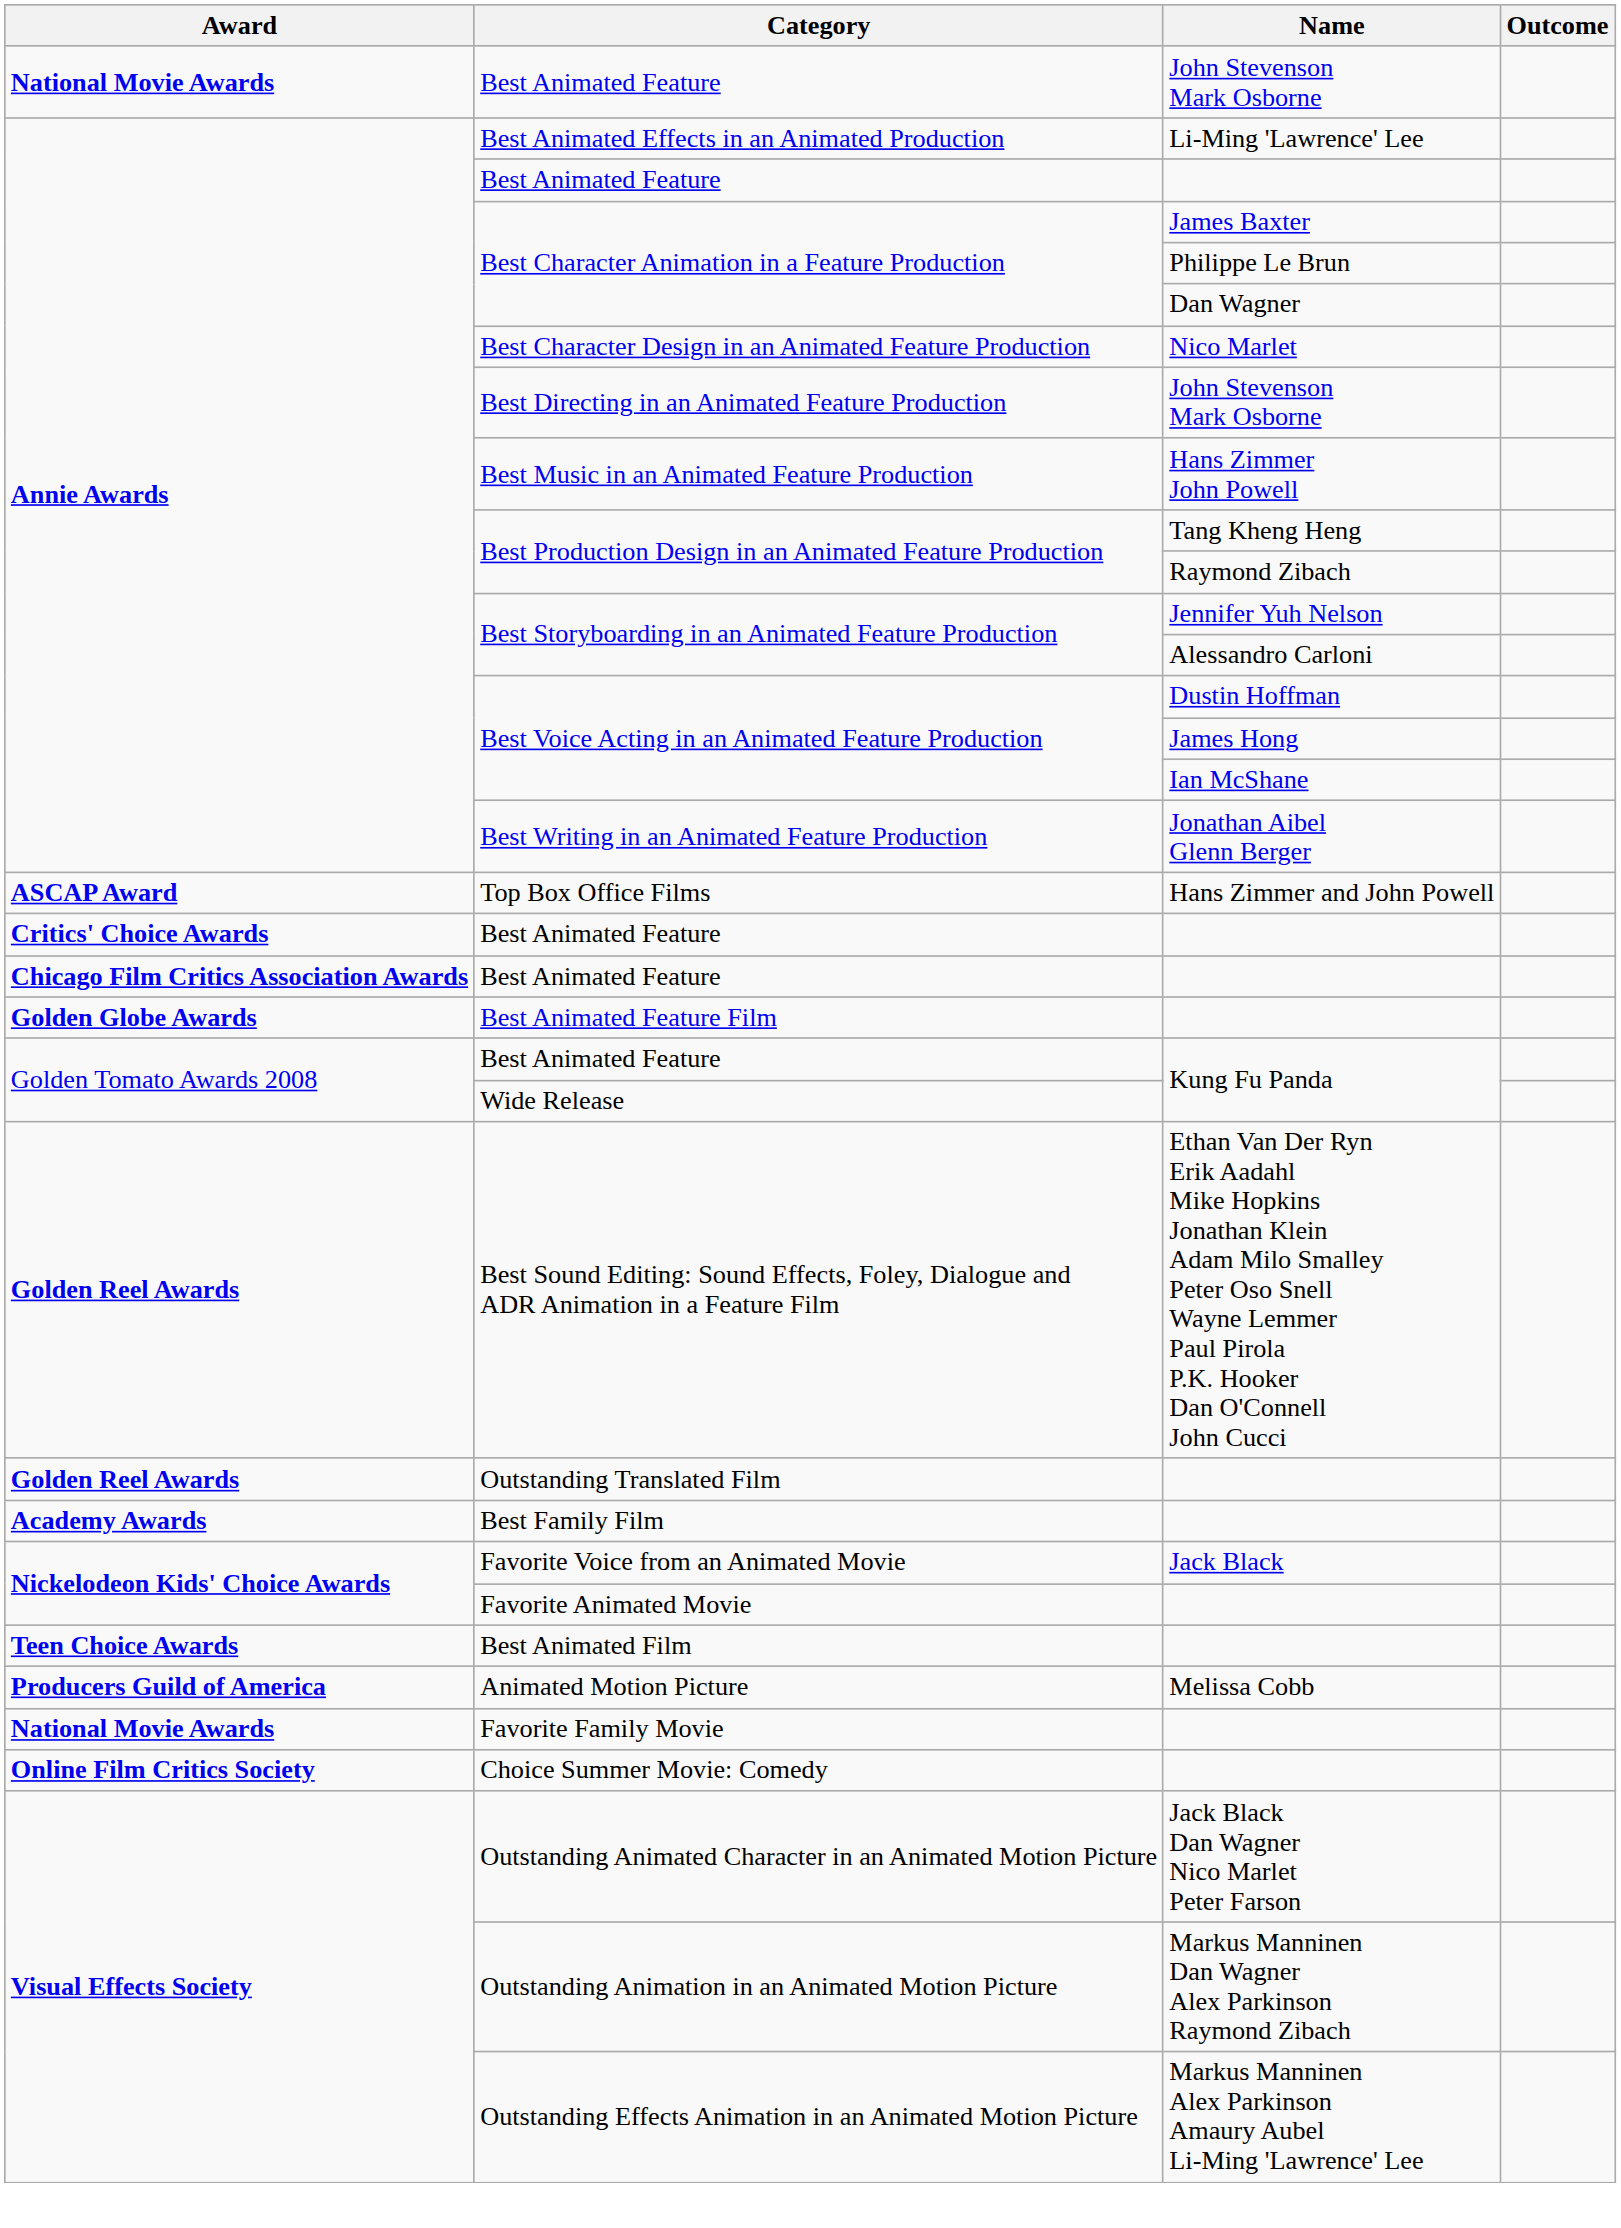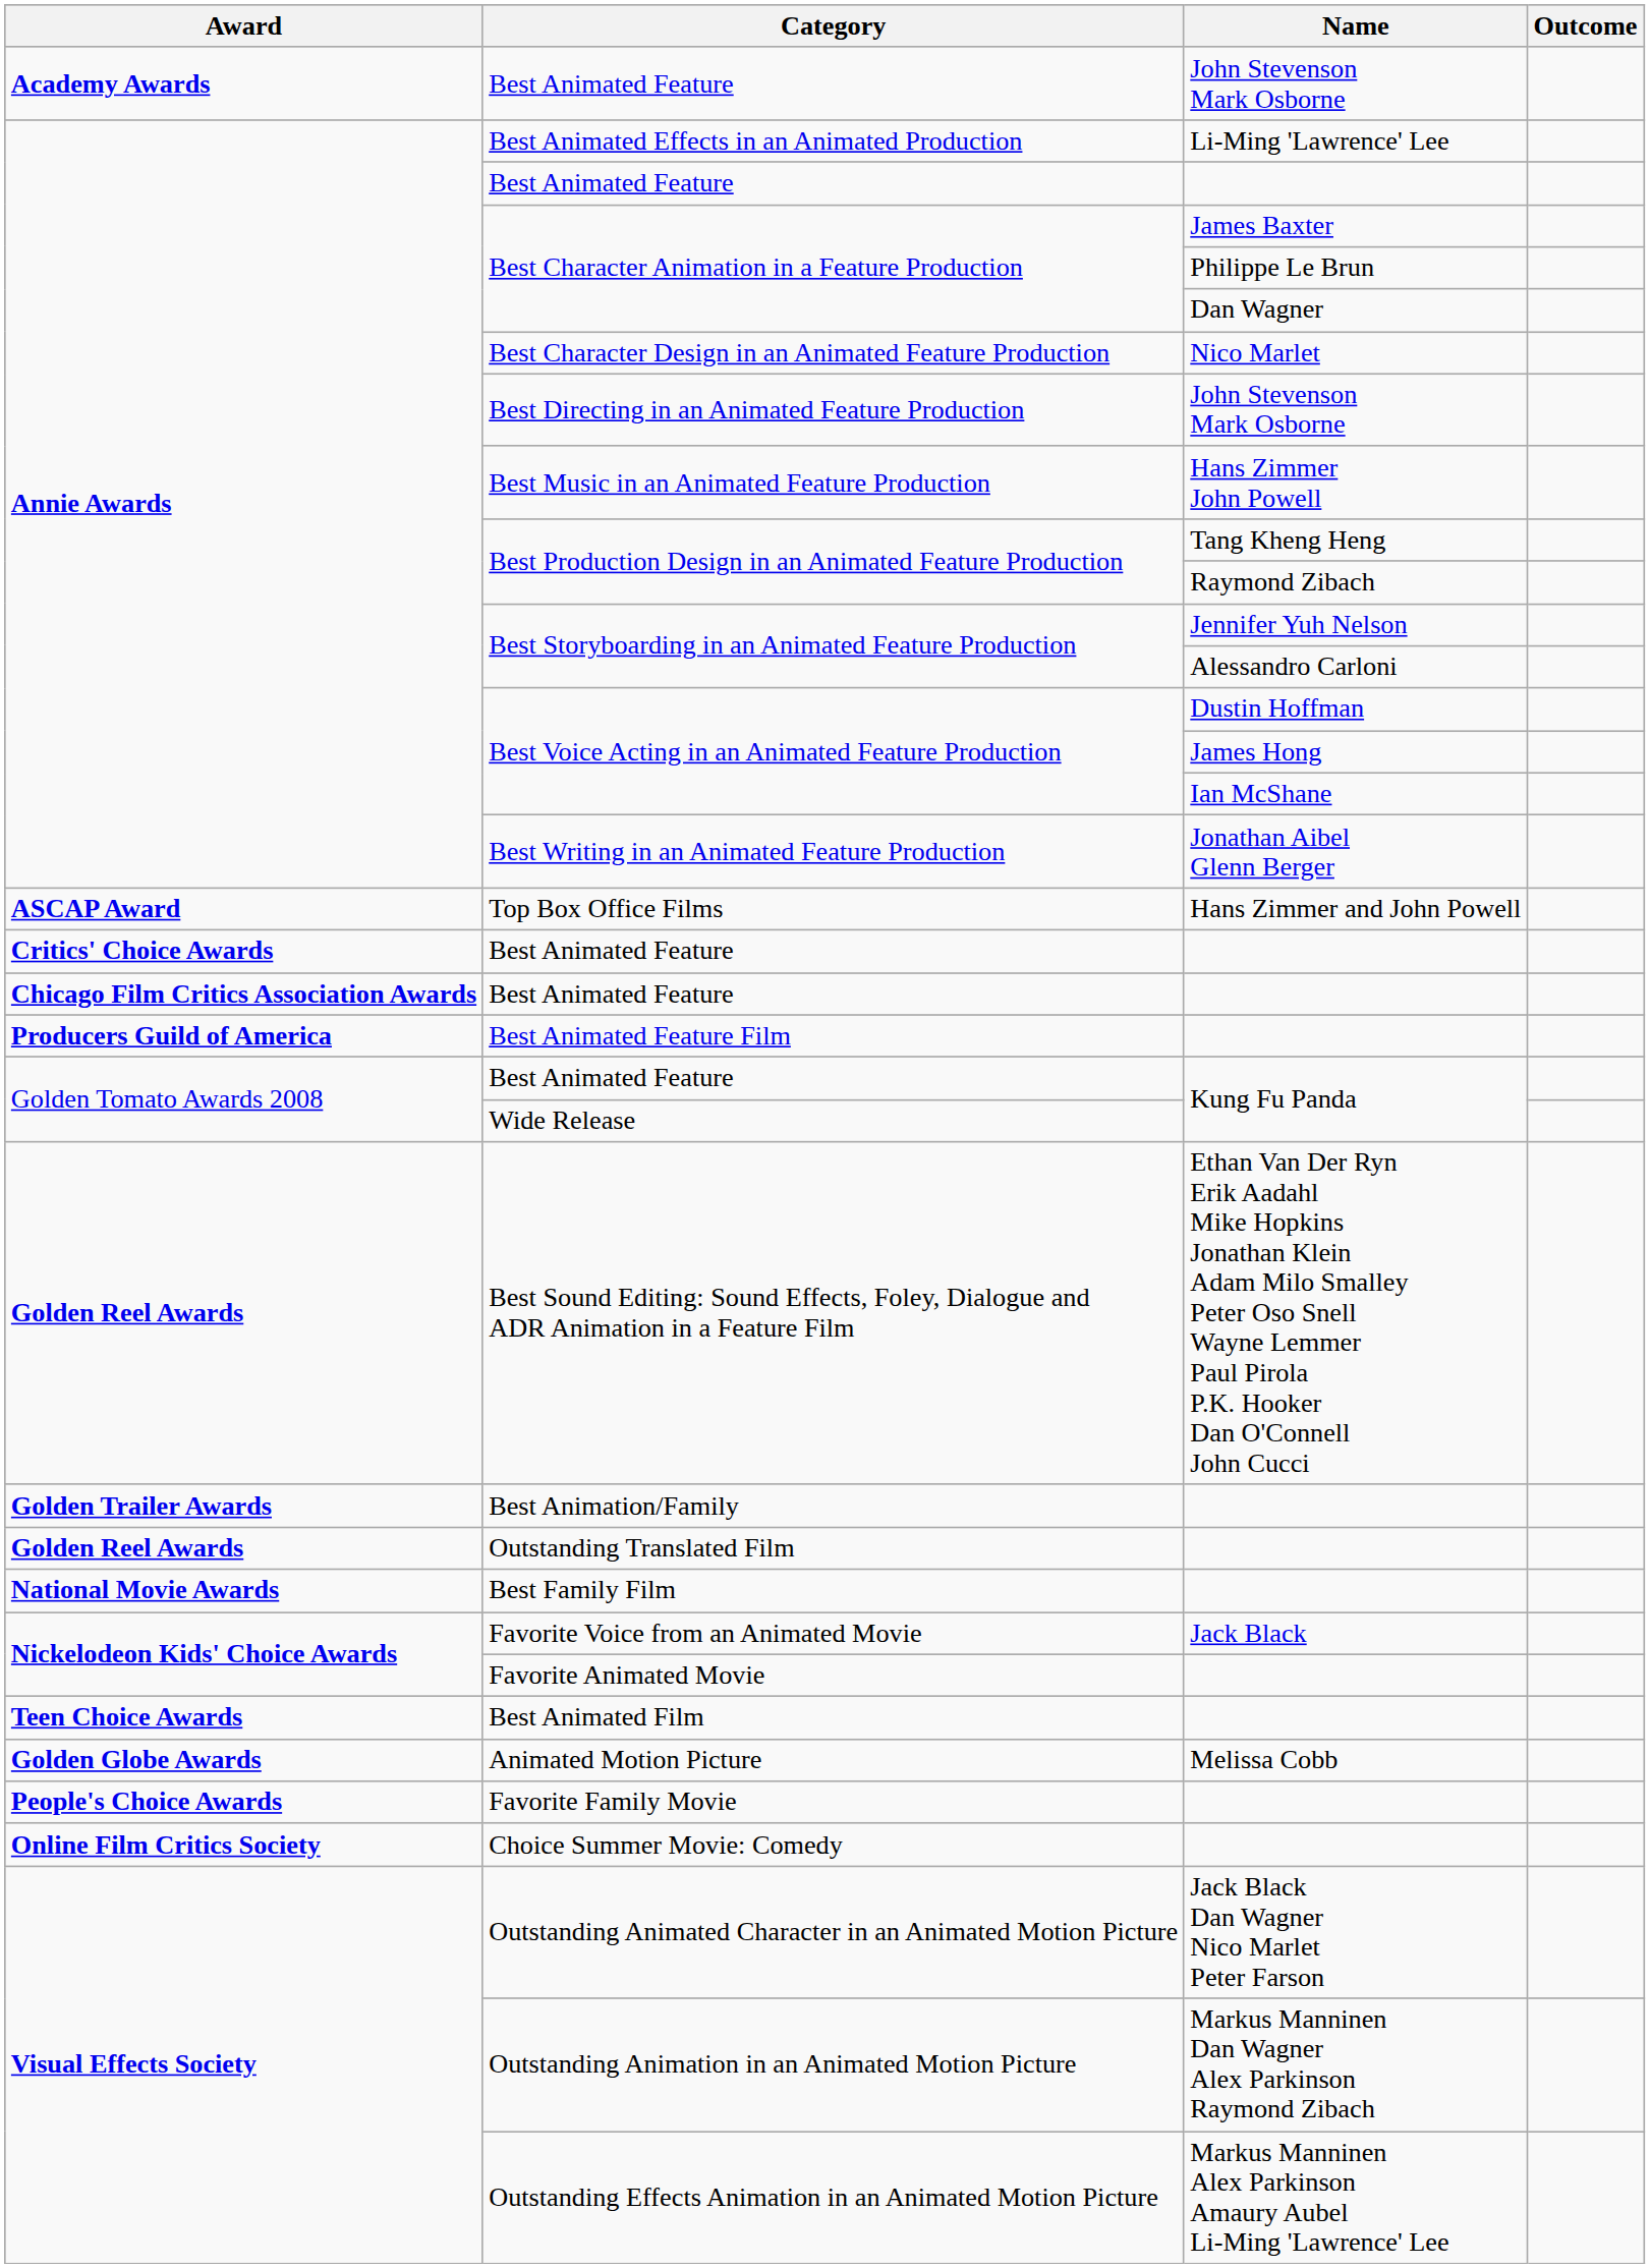Best Animated Feature / John Stevenson Mark Osborne | Award: National Movie Awards -> Academy Awards
Best Animated Feature Film | Award: Golden Globe Awards -> Producers Guild of America
+ row: Golden Trailer Awards | Best Animation/Family
Best Family Film | Award: Academy Awards -> National Movie Awards
Animated Motion Picture | Award: Producers Guild of America -> Golden Globe Awards
Favorite Family Movie | Award: National Movie Awards -> People's Choice Awards
